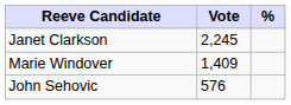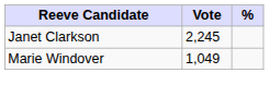Marie Windover | Vote: 1,409 -> 1,049
- row: John Sehovic | 576
